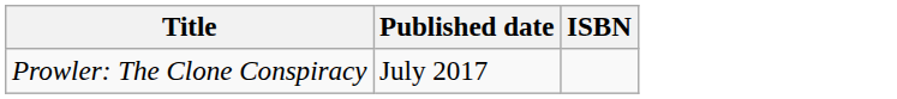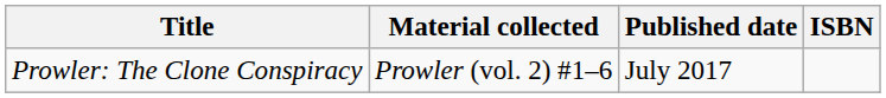+ column: Material collected | Prowler (vol. 2) #1–6
